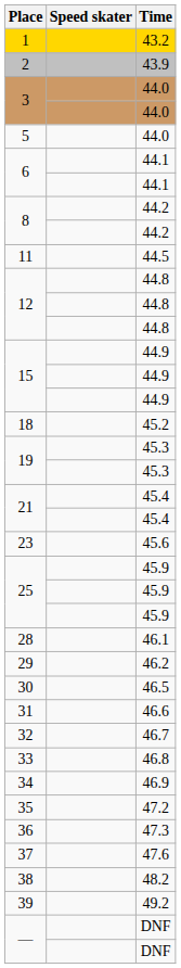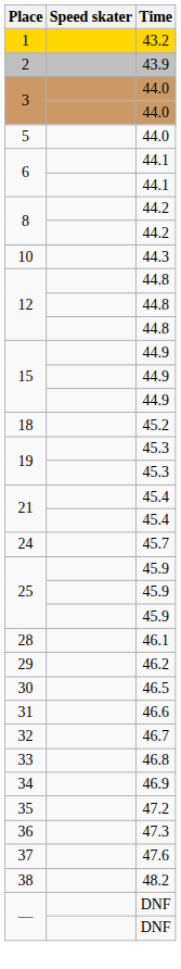+ row: 10 | 44.3
- row: 11 | 44.5
- row: 23 | 45.6
+ row: 24 | 45.7
- row: 39 | 49.2
